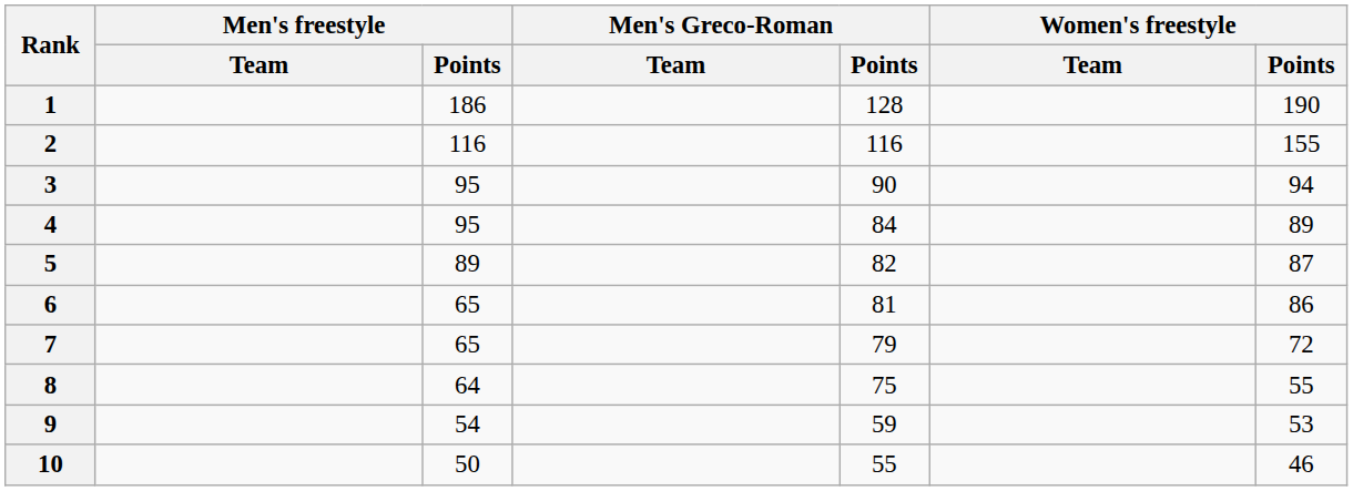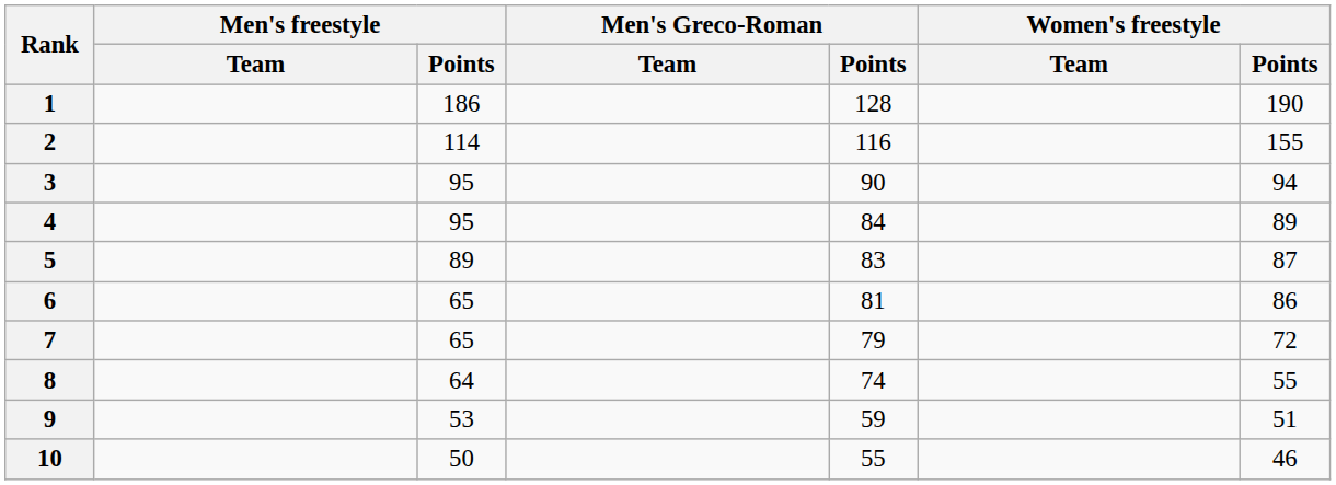2 | Men's freestyle / Points: 116 -> 114
5 | Men's Greco-Roman / Points: 82 -> 83
8 | Men's Greco-Roman / Points: 75 -> 74
9 | Men's freestyle / Points: 54 -> 53
9 | Women's freestyle / Points: 53 -> 51
